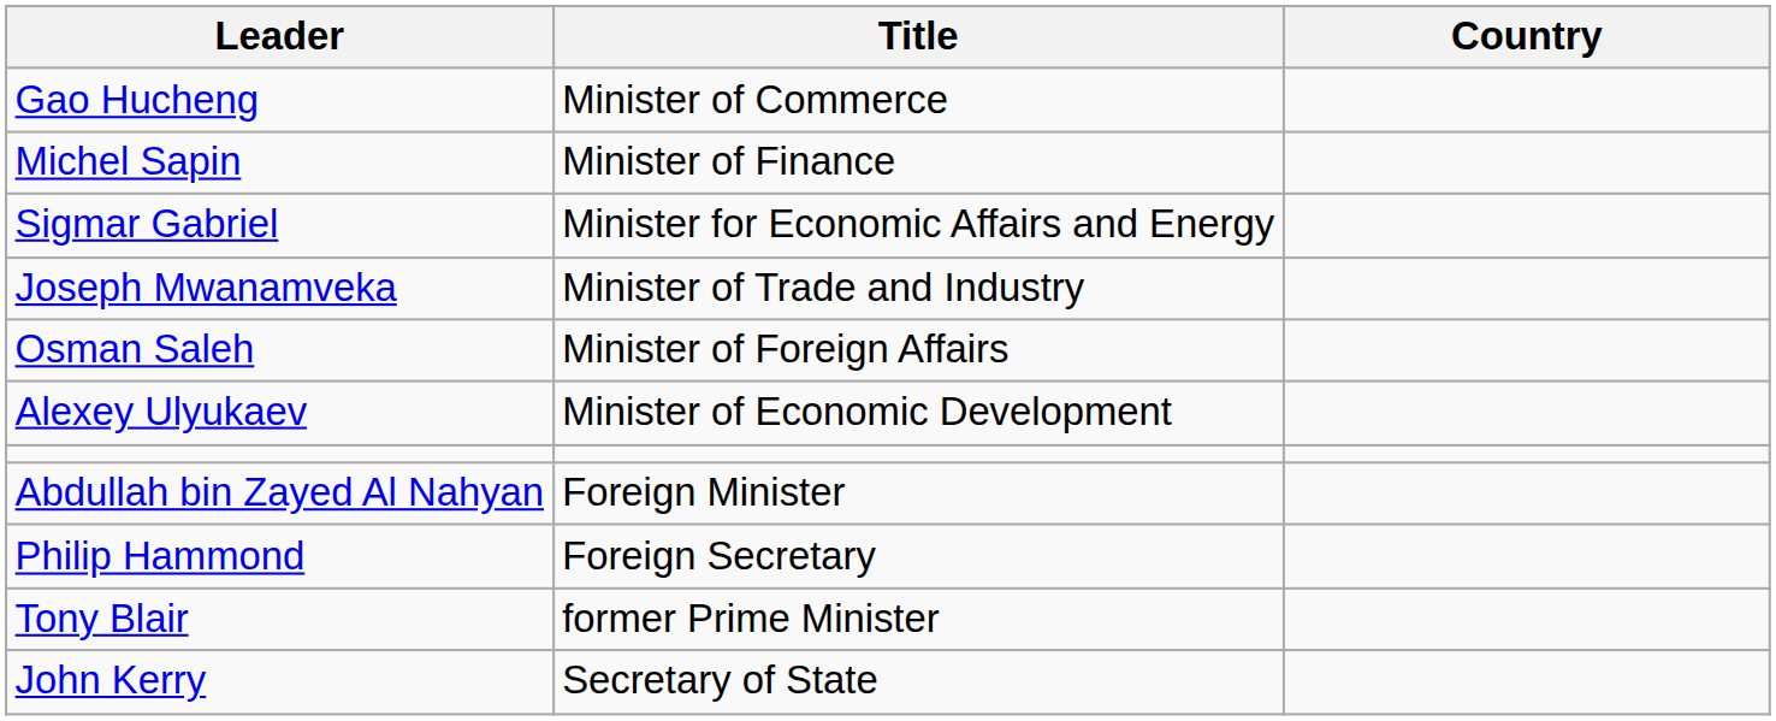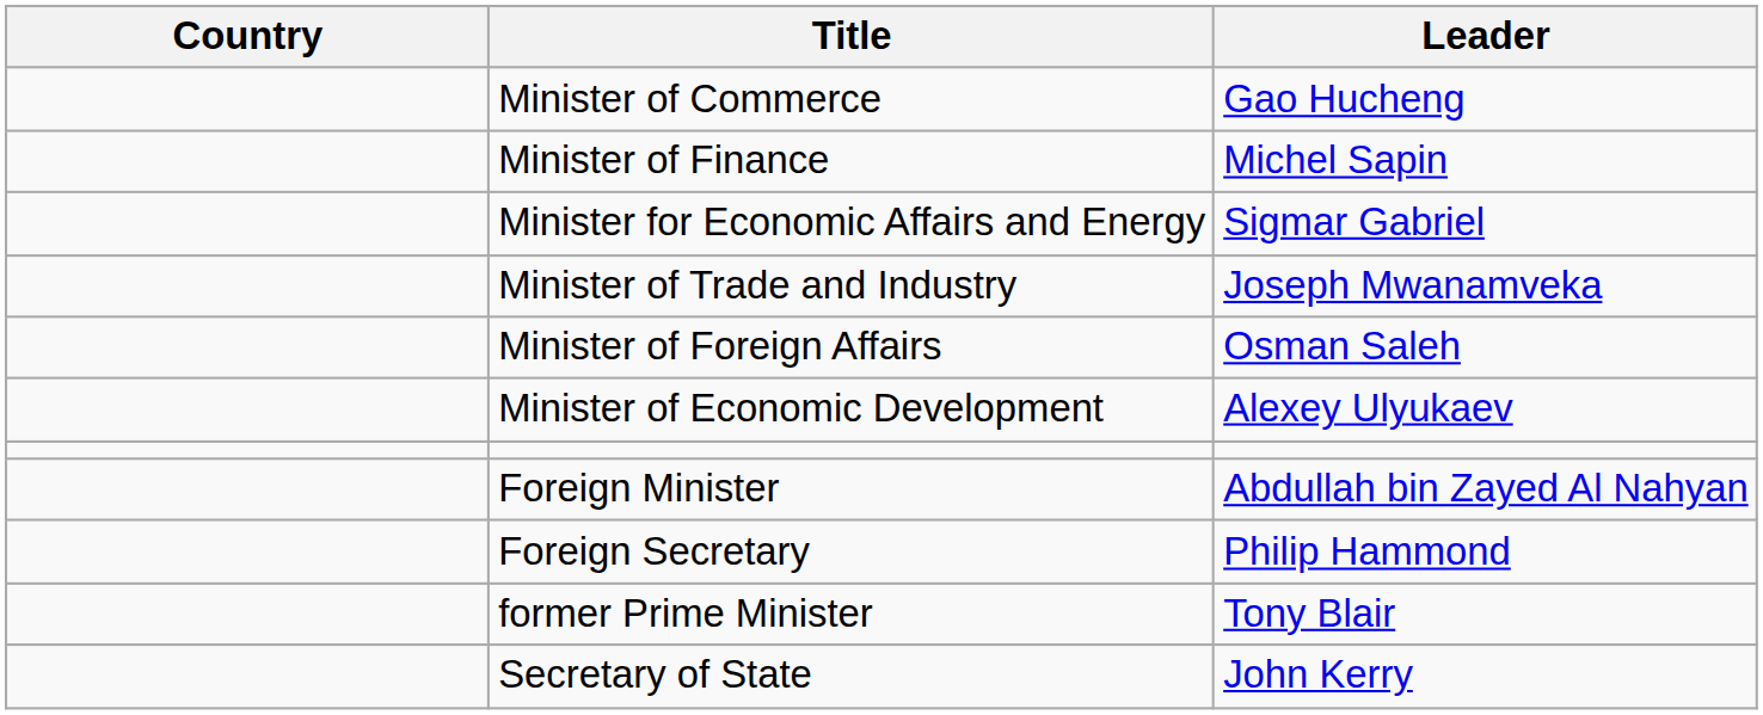columns swapped: Country <-> Leader
